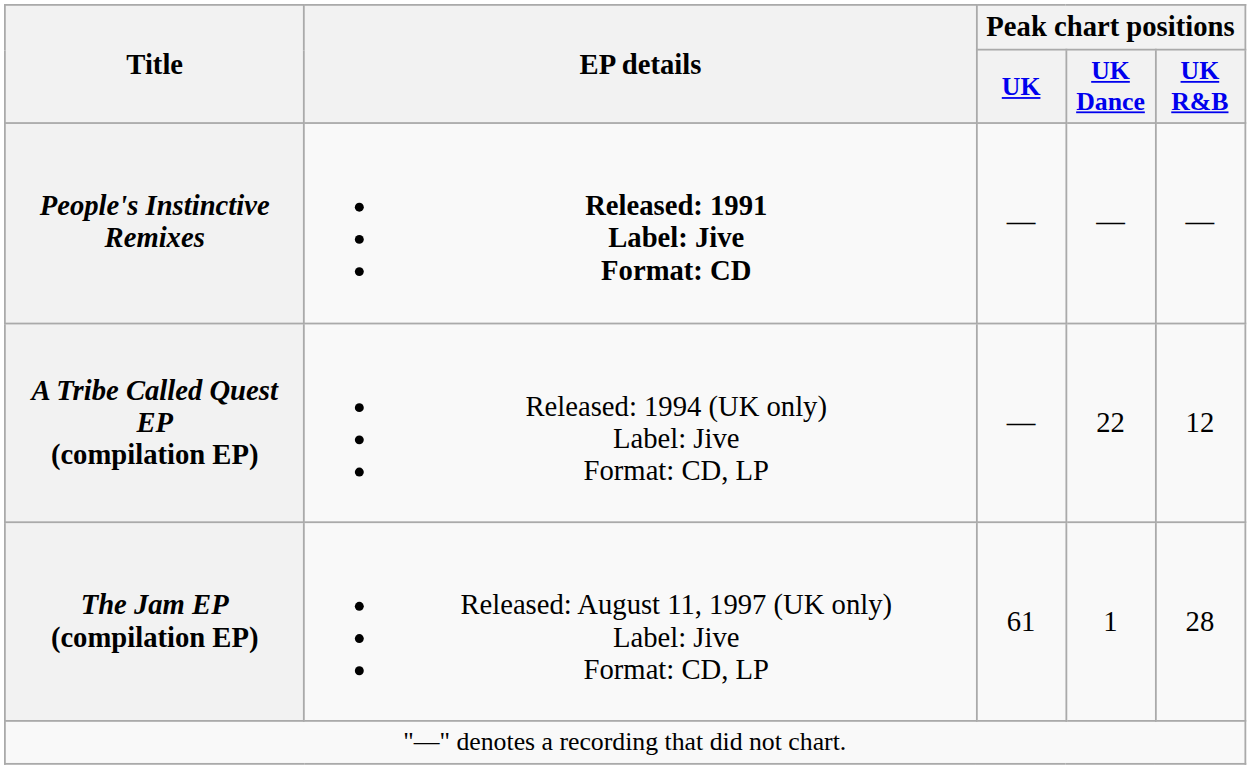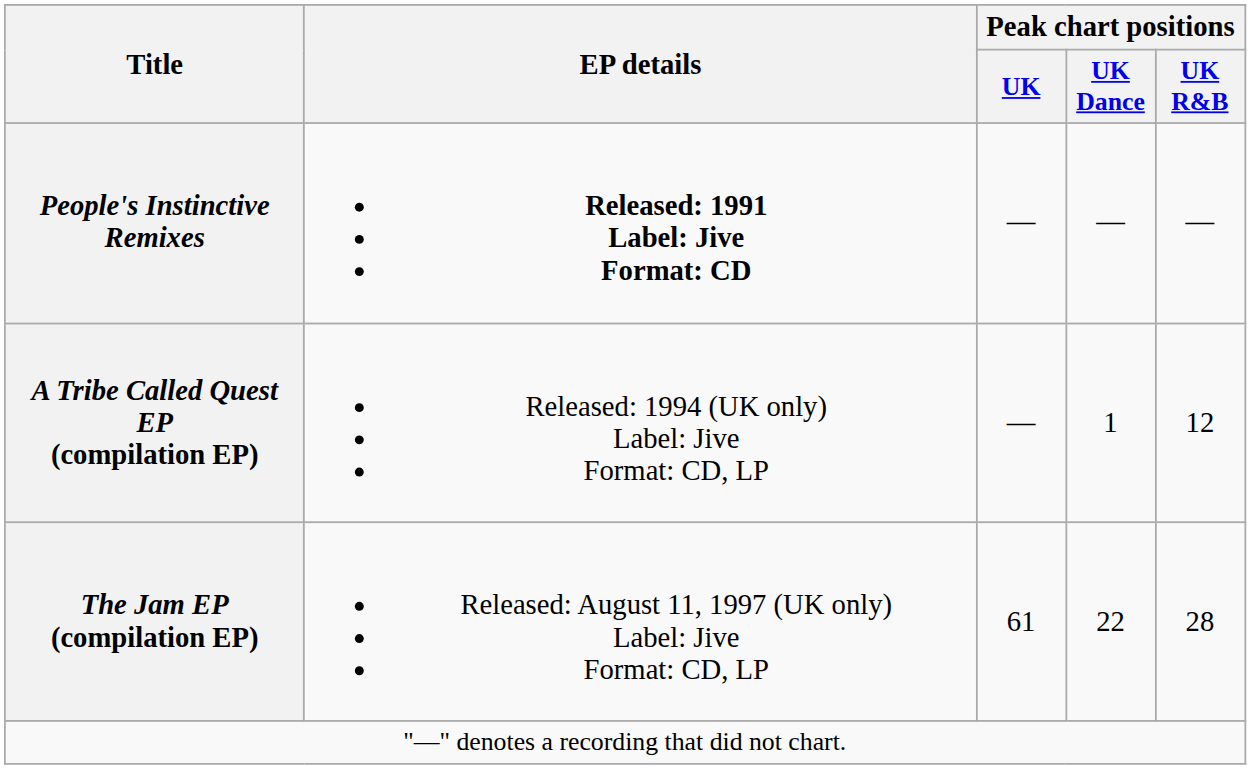A Tribe Called Quest EP (compilation EP) | Peak chart positions / UK Dance: 22 -> 1
The Jam EP (compilation EP) | Peak chart positions / UK Dance: 1 -> 22
